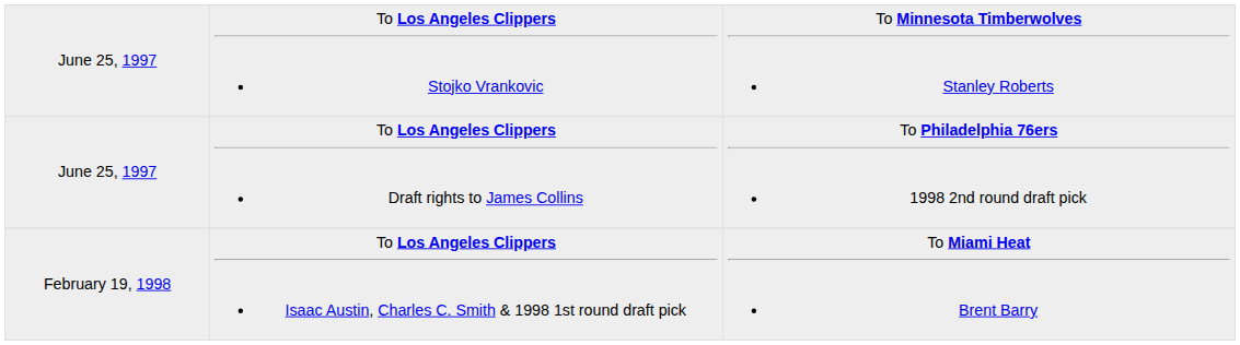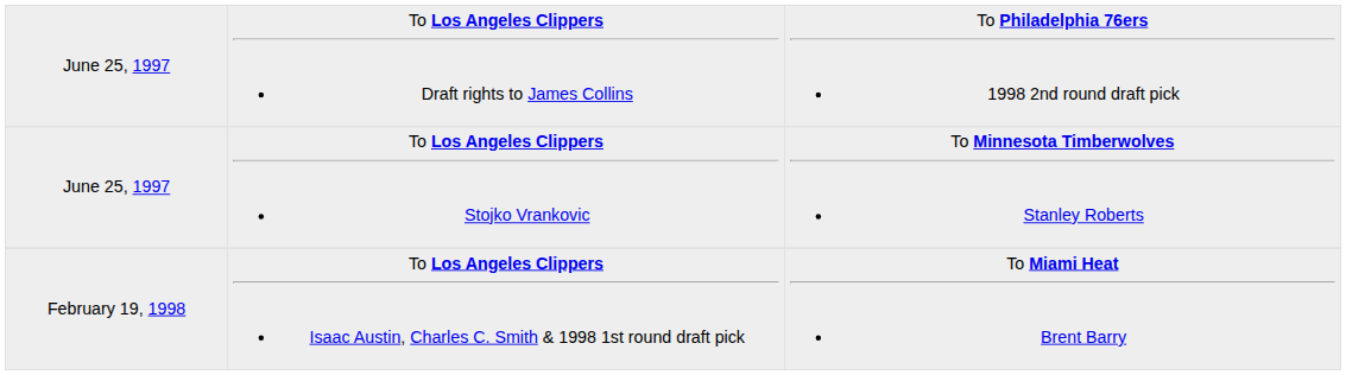rows swapped: To Los Angeles Clippers Stojko Vrankovic <-> To Los Angeles Clippers Draft rights to James Collins
